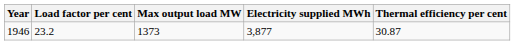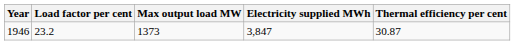1946 | Electricity supplied MWh: 3,877 -> 3,847
